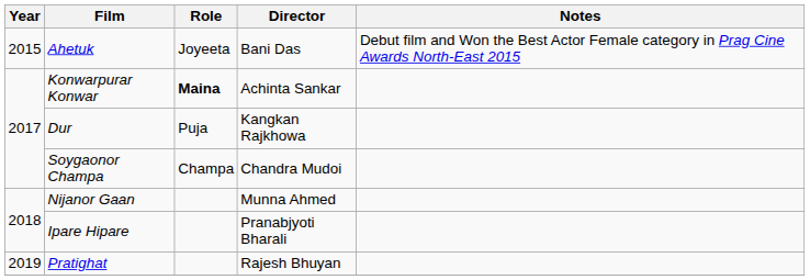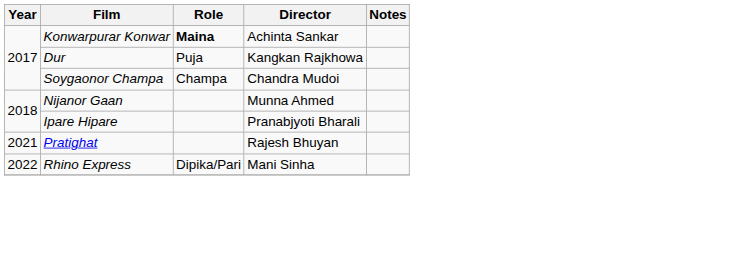- row: 2015 | Ahetuk | Joyeeta | Bani Das | Debut film and Won the Best Actor Female category in Prag Cine Awards North-East 2015
Pratighat | Year: 2019 -> 2021
+ row: 2022 | Rhino Express | Dipika/Pari | Mani Sinha
